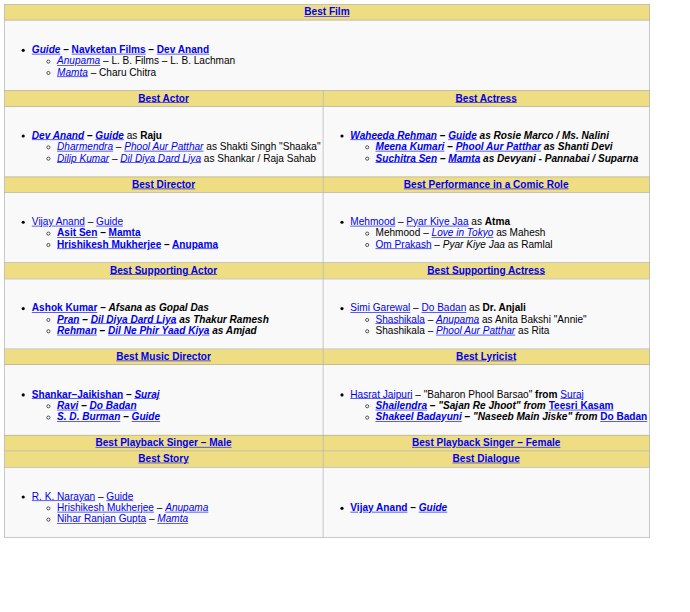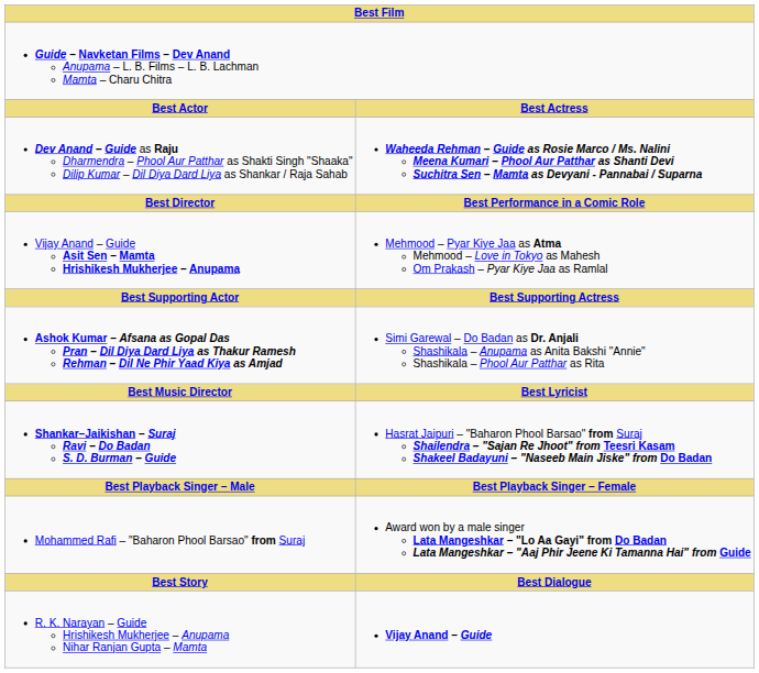+ row: Mohammed Rafi – "Baharon Phool Barsao" from Suraj | Award won by a male singer Lata Mangeshkar – "Lo Aa Gayi" from Do Badan Lata Mangeshkar – "Aaj Phir Jeene Ki Tamanna Hai" from Guide
